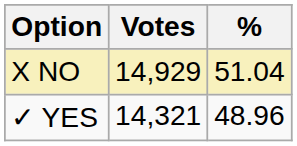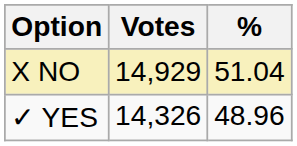✓ YES | Votes: 14,321 -> 14,326
